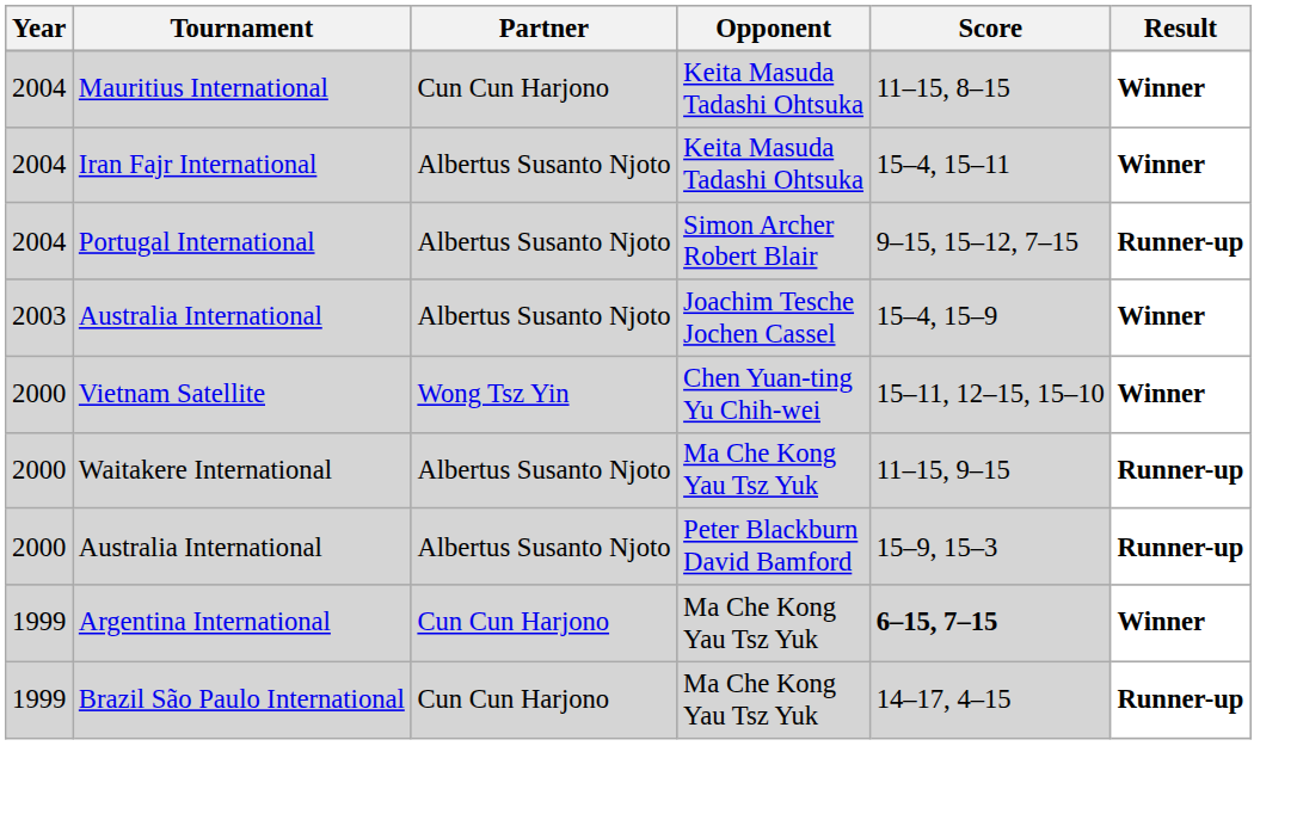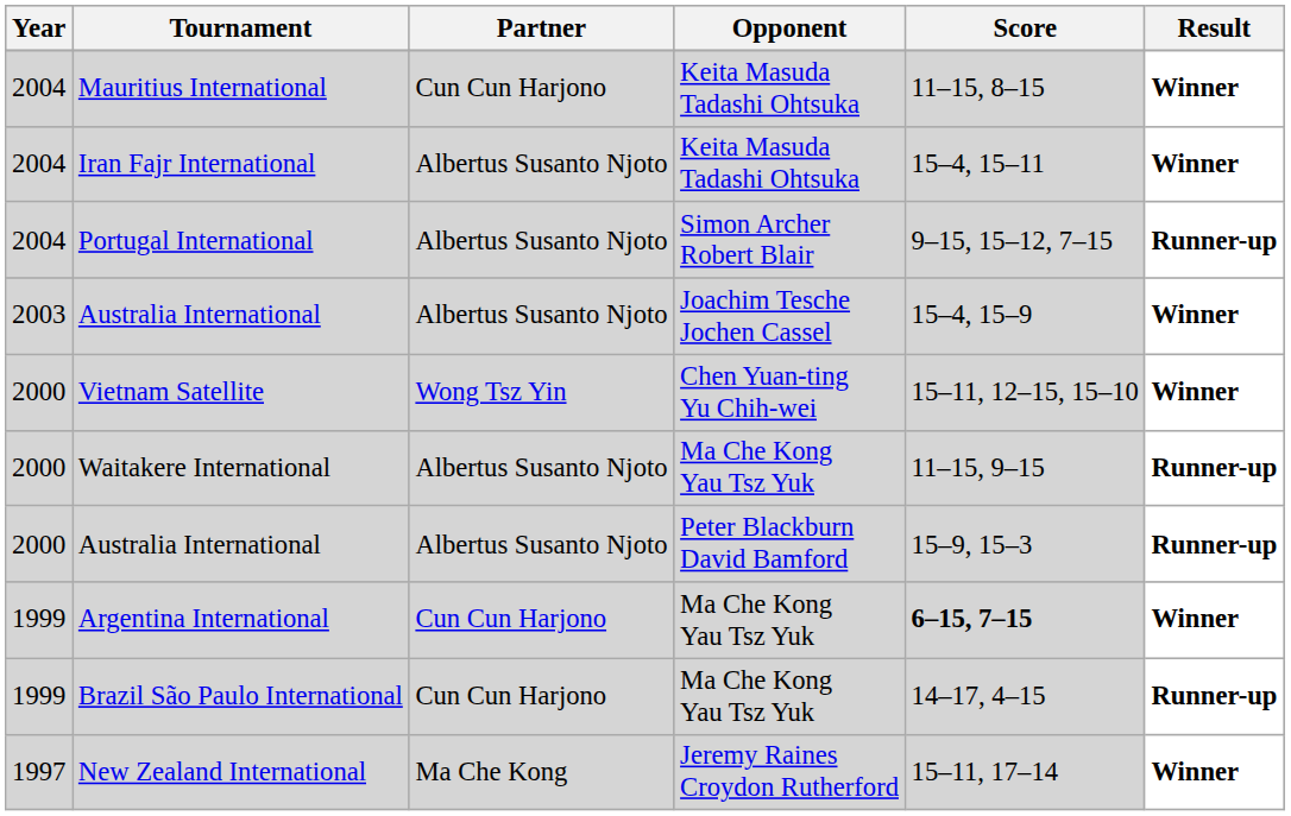+ row: 1997 | New Zealand International | Ma Che Kong | Jeremy Raines Croydon Rutherford | 15–11, 17–14 | Winner
